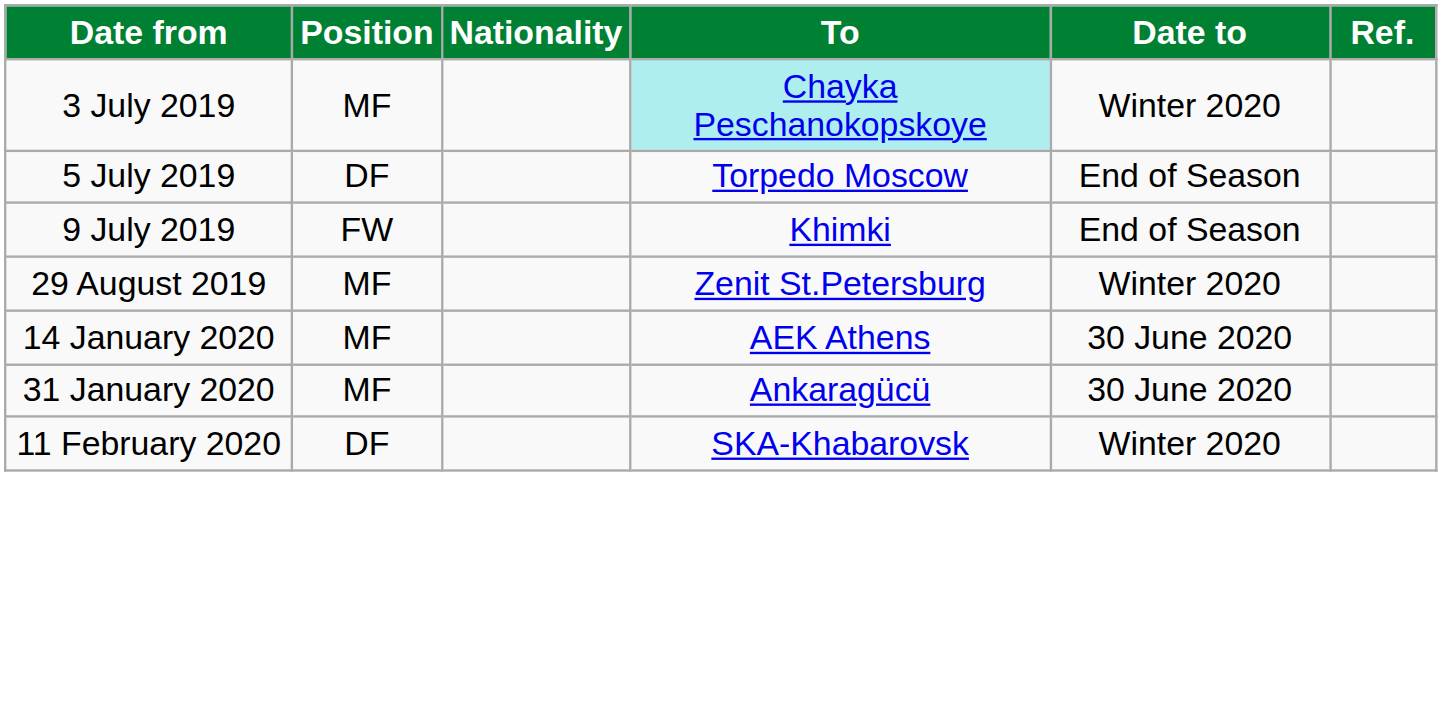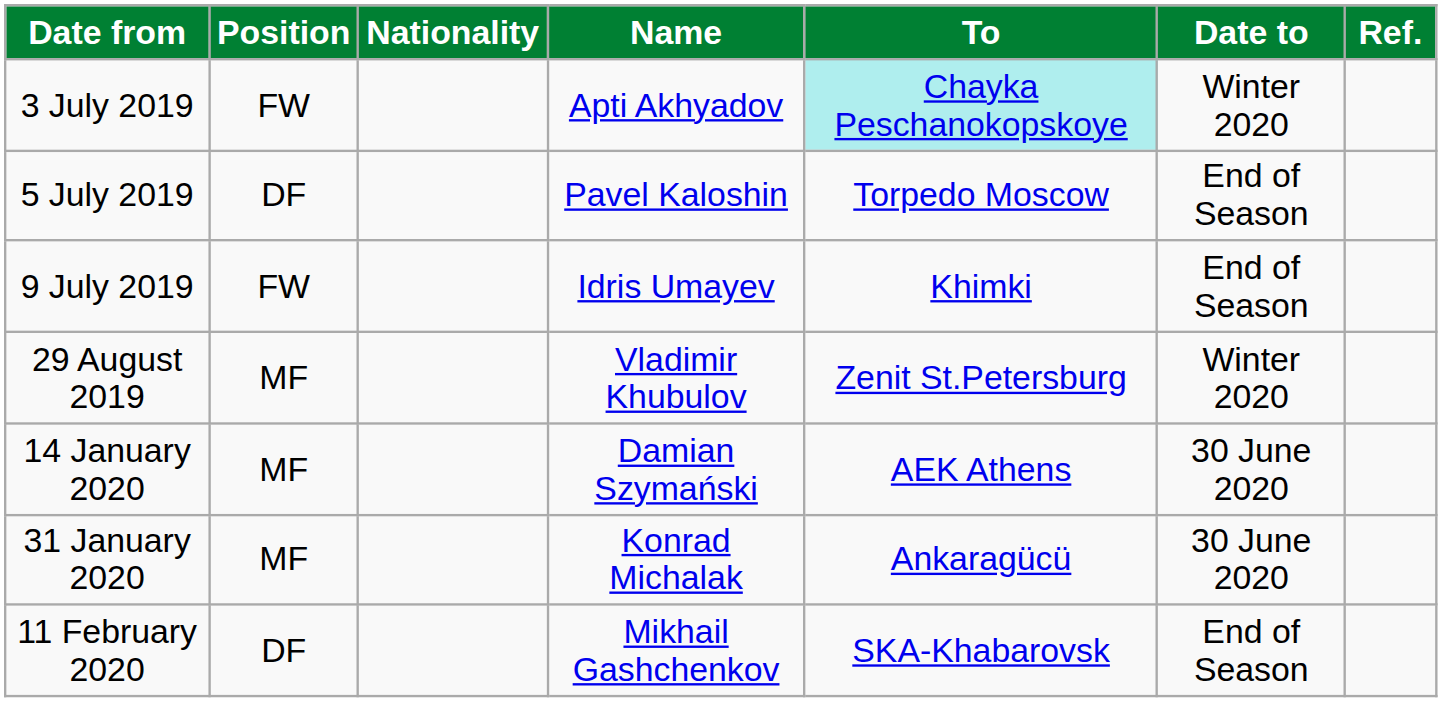+ column: Name | Apti Akhyadov | Pavel Kaloshin | Idris Umayev | Vladimir Khubulov | Damian Szymański | Konrad Michalak | Mikhail Gashchenkov
3 July 2019 | Position: MF -> FW
11 February 2020 | Date to: Winter 2020 -> End of Season
